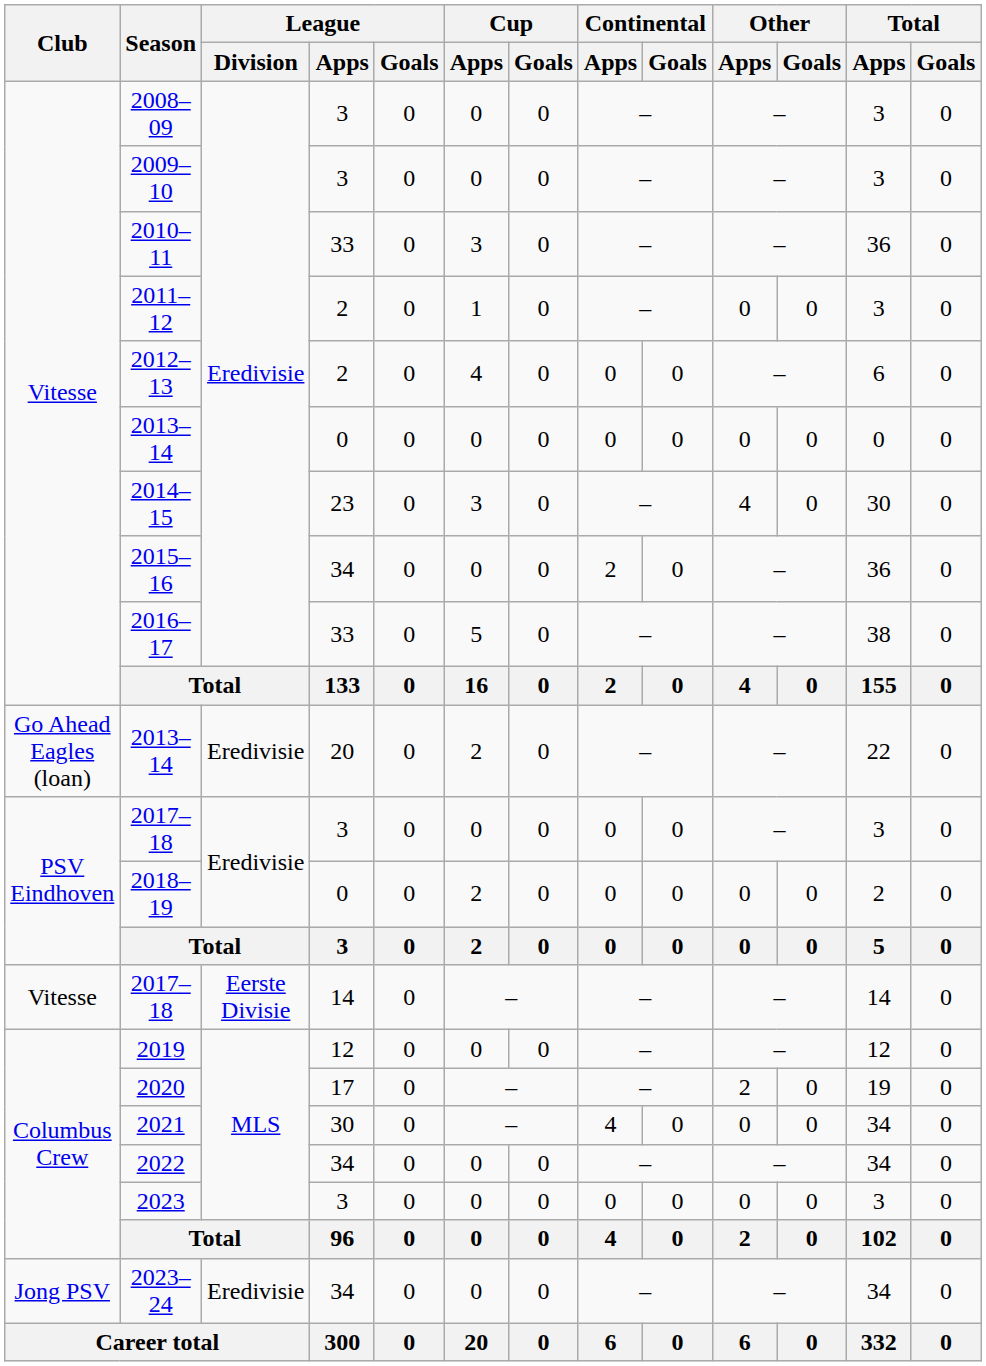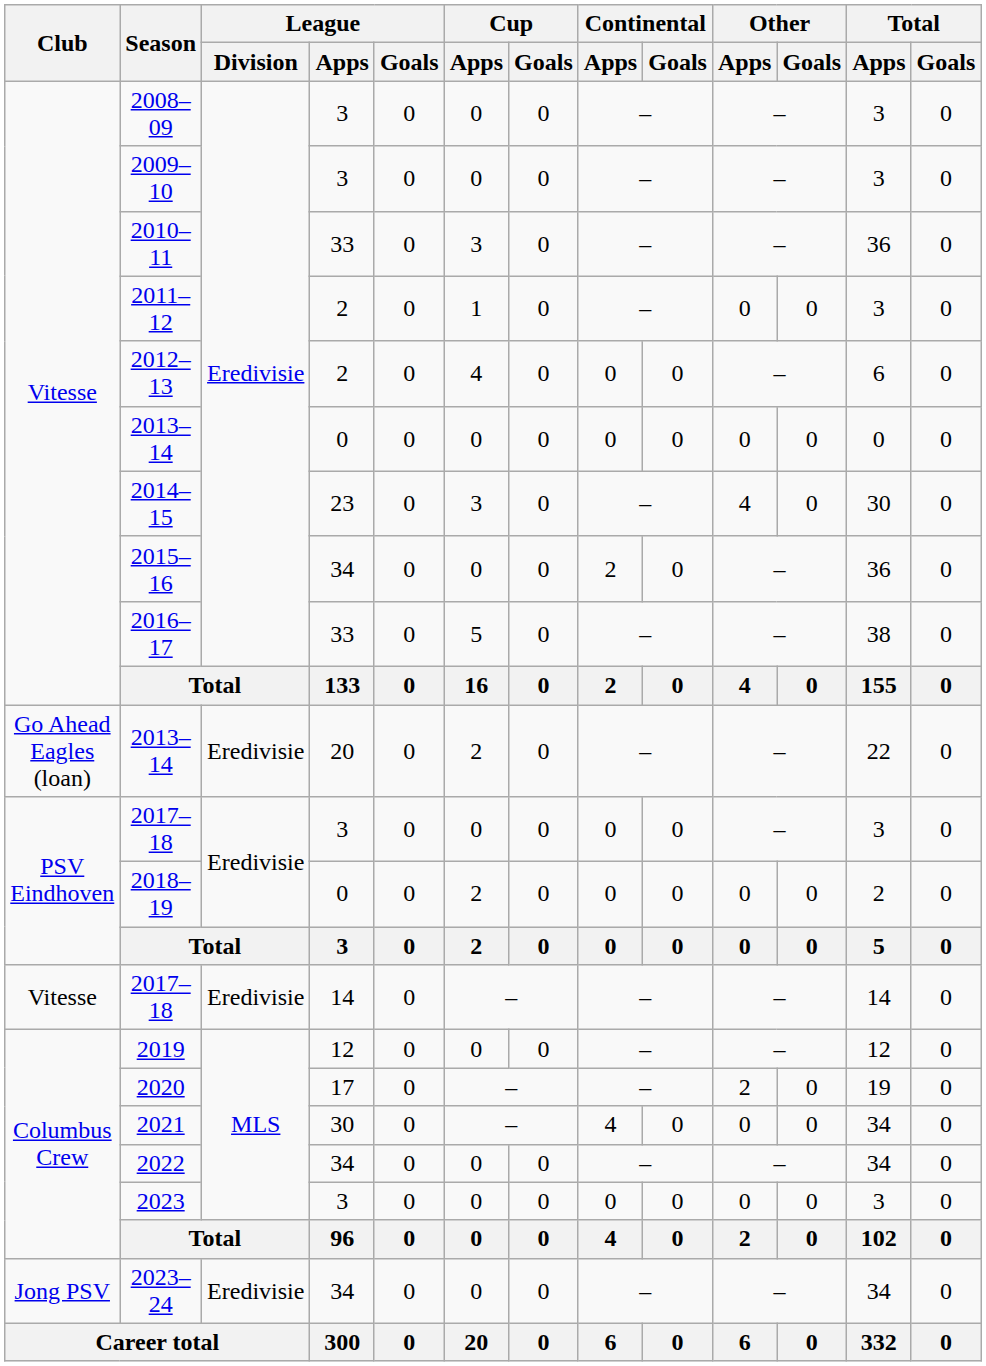2017–18 / 14 | League / Division: Eerste Divisie -> Eredivisie
